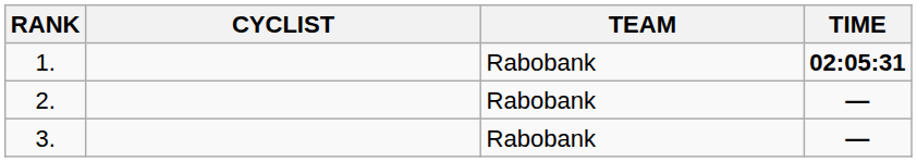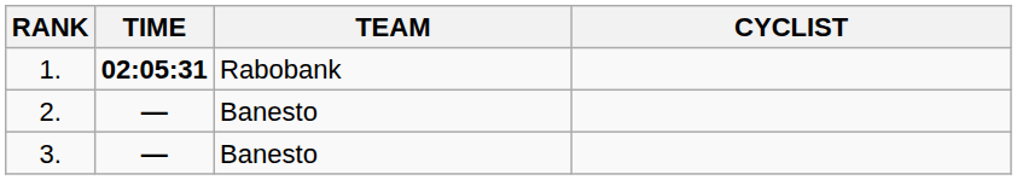columns swapped: CYCLIST <-> TIME
2. | TEAM: Rabobank -> Banesto
3. | TEAM: Rabobank -> Banesto
